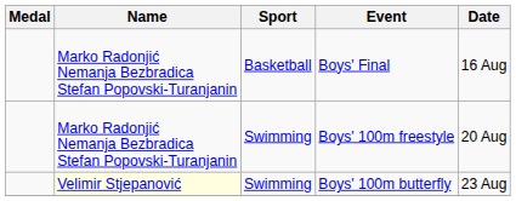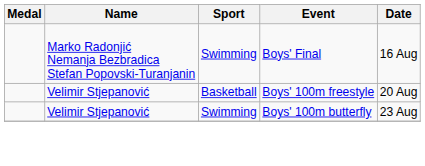Boys' Final | Sport: Basketball -> Swimming
Boys' 100m freestyle | Name: Marko Radonjić Nemanja Bezbradica Stefan Popovski-Turanjanin -> Velimir Stjepanović
Boys' 100m freestyle | Sport: Swimming -> Basketball
Boys' 100m butterfly | Name: lightyellow background -> no background
